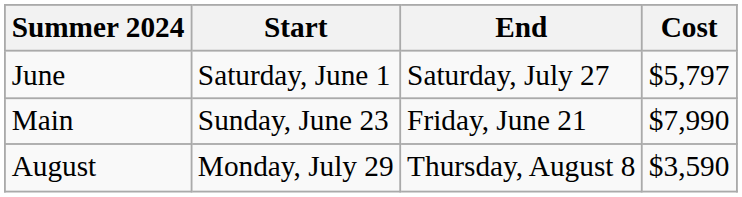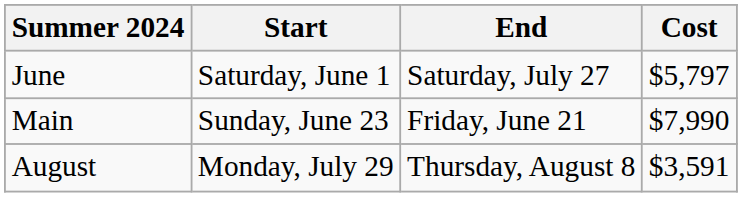August | Cost: $3,590 -> $3,591
